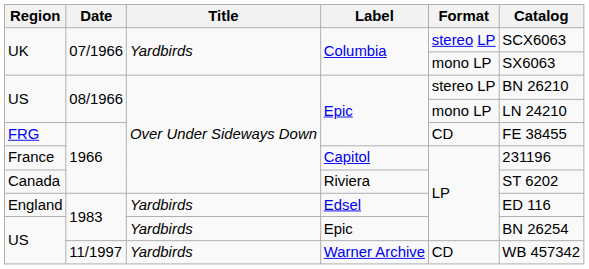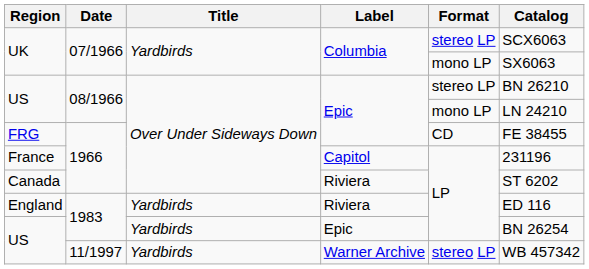England | Label: Edsel -> Riviera
US / 11/1997 | Format: CD -> stereo LP
